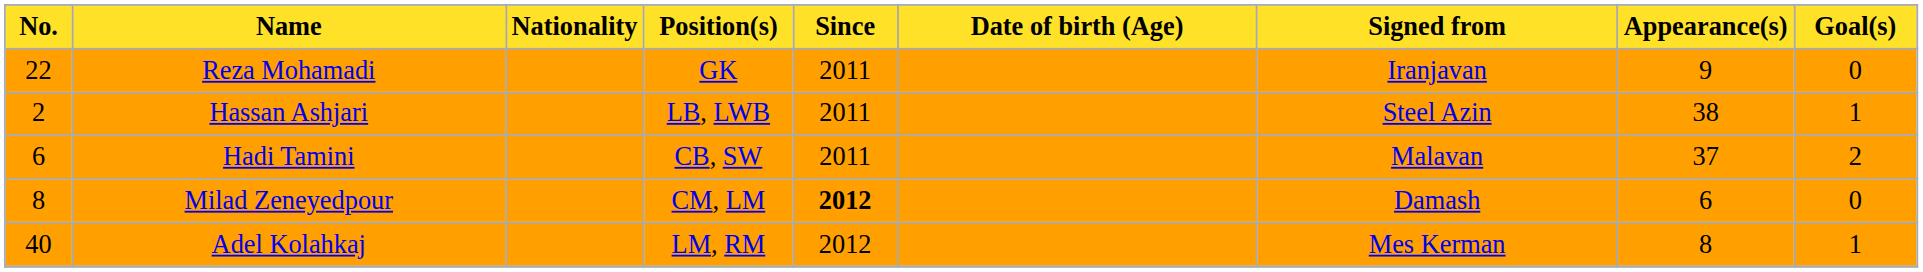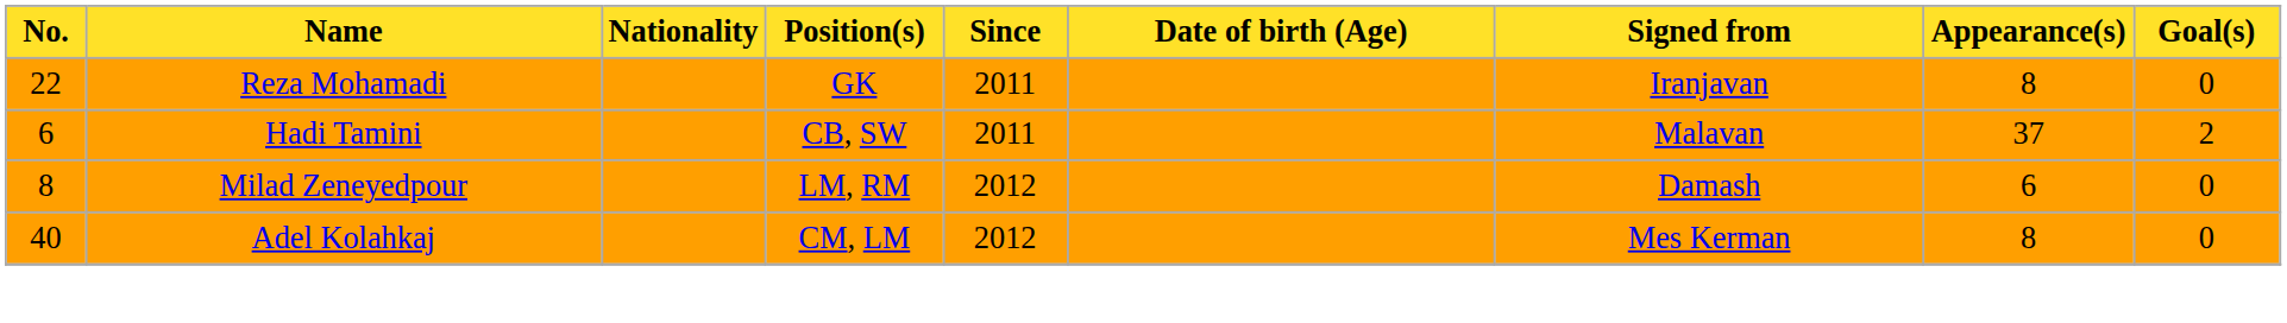Reza Mohamadi | Appearance(s): 9 -> 8
- row: 2 | Hassan Ashjari | LB, LWB | 2011 | Steel Azin | 38 | 1
Milad Zeneyedpour | Position(s): CM, LM -> LM, RM
Milad Zeneyedpour | Since: bold -> normal
Adel Kolahkaj | Position(s): LM, RM -> CM, LM
Adel Kolahkaj | Goal(s): 1 -> 0
